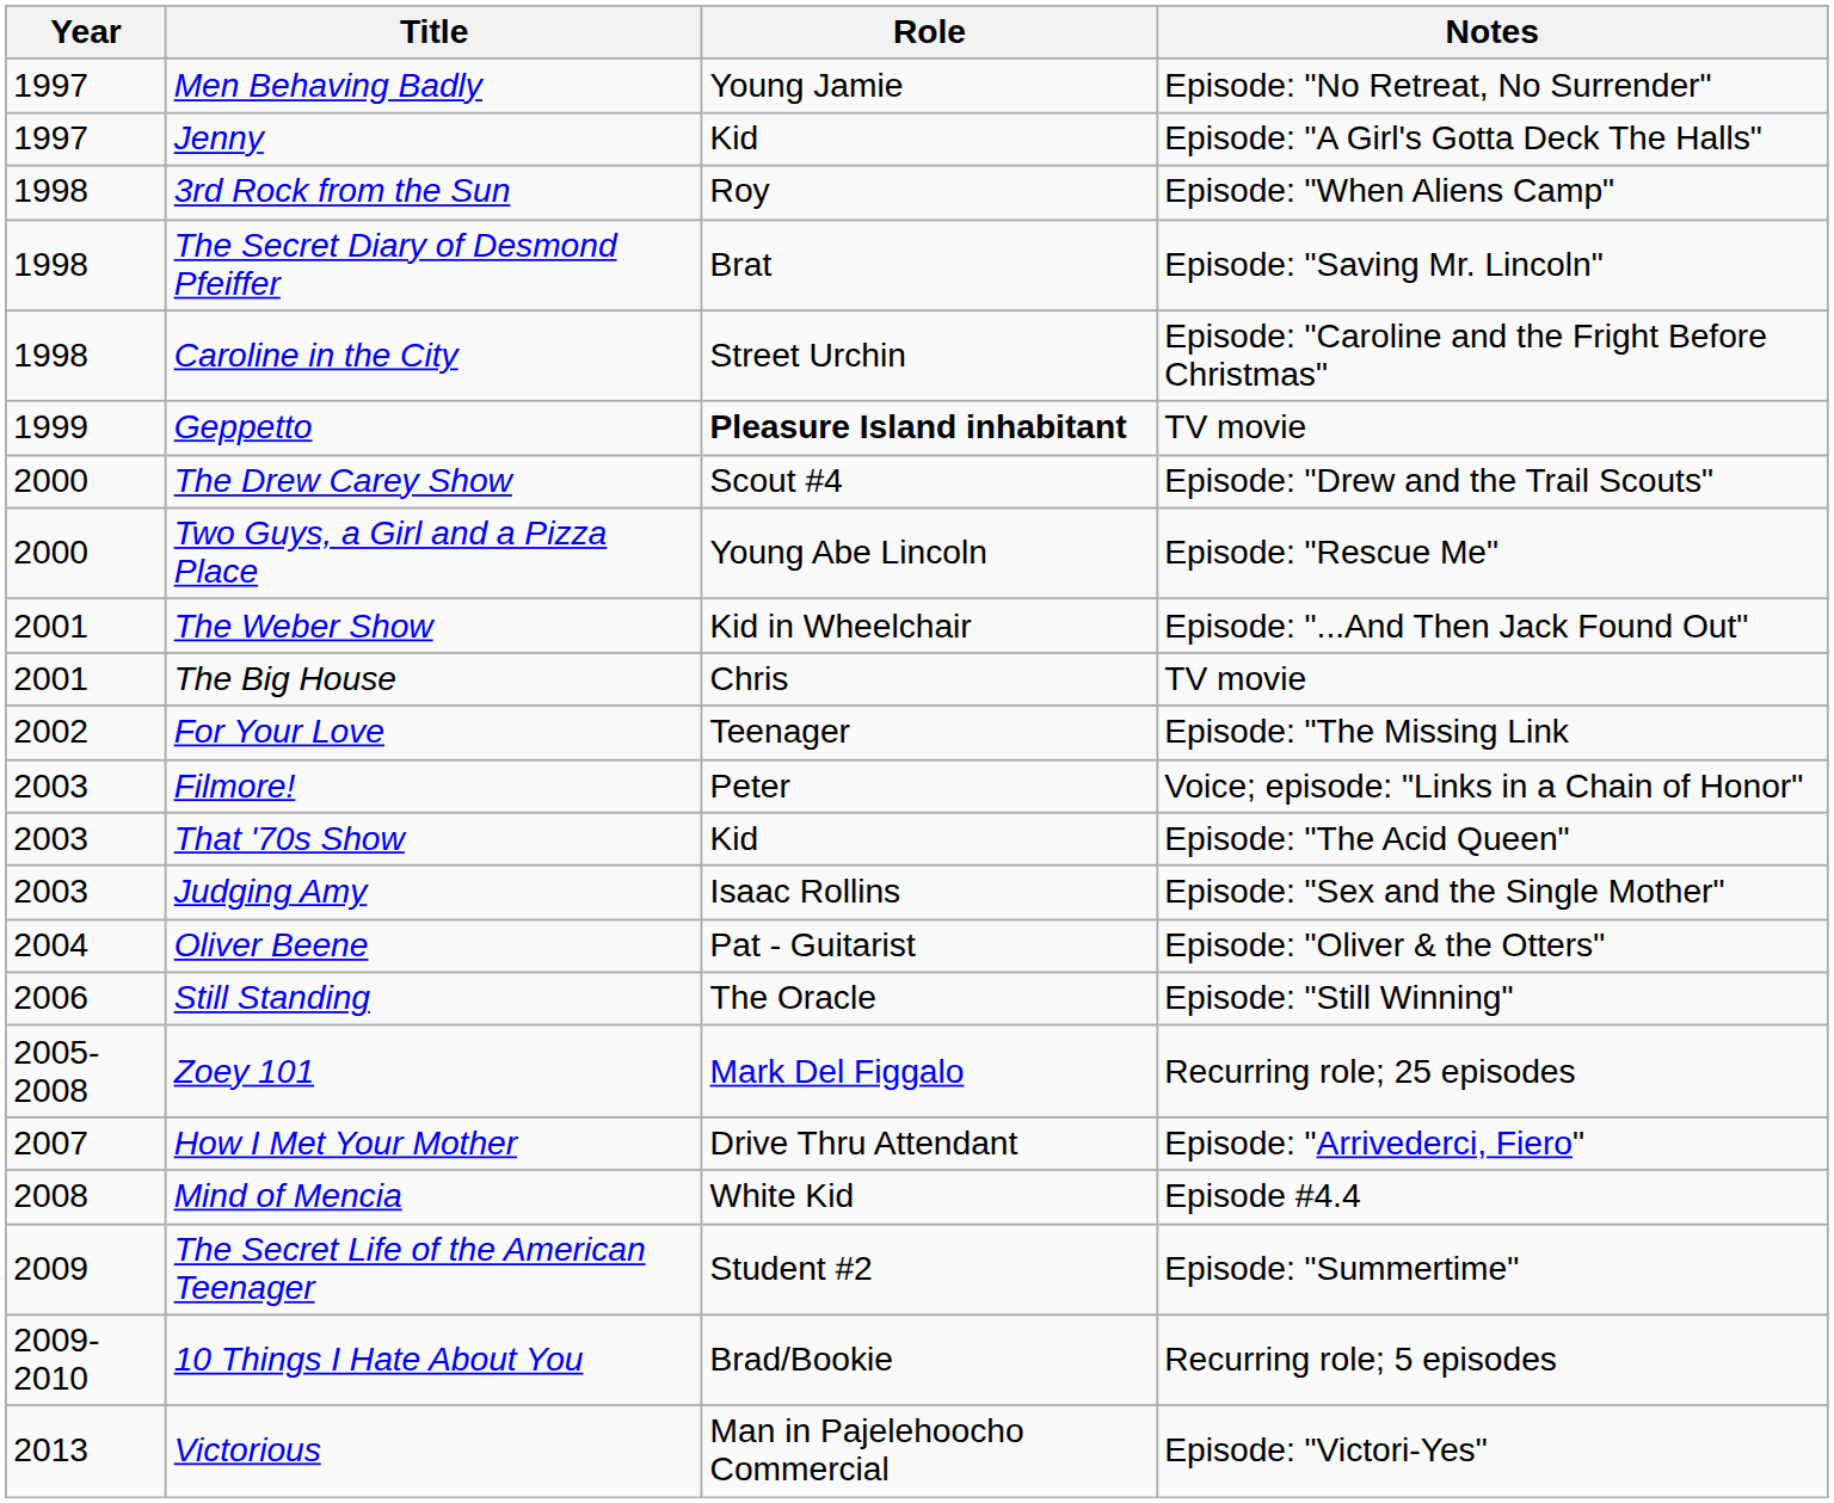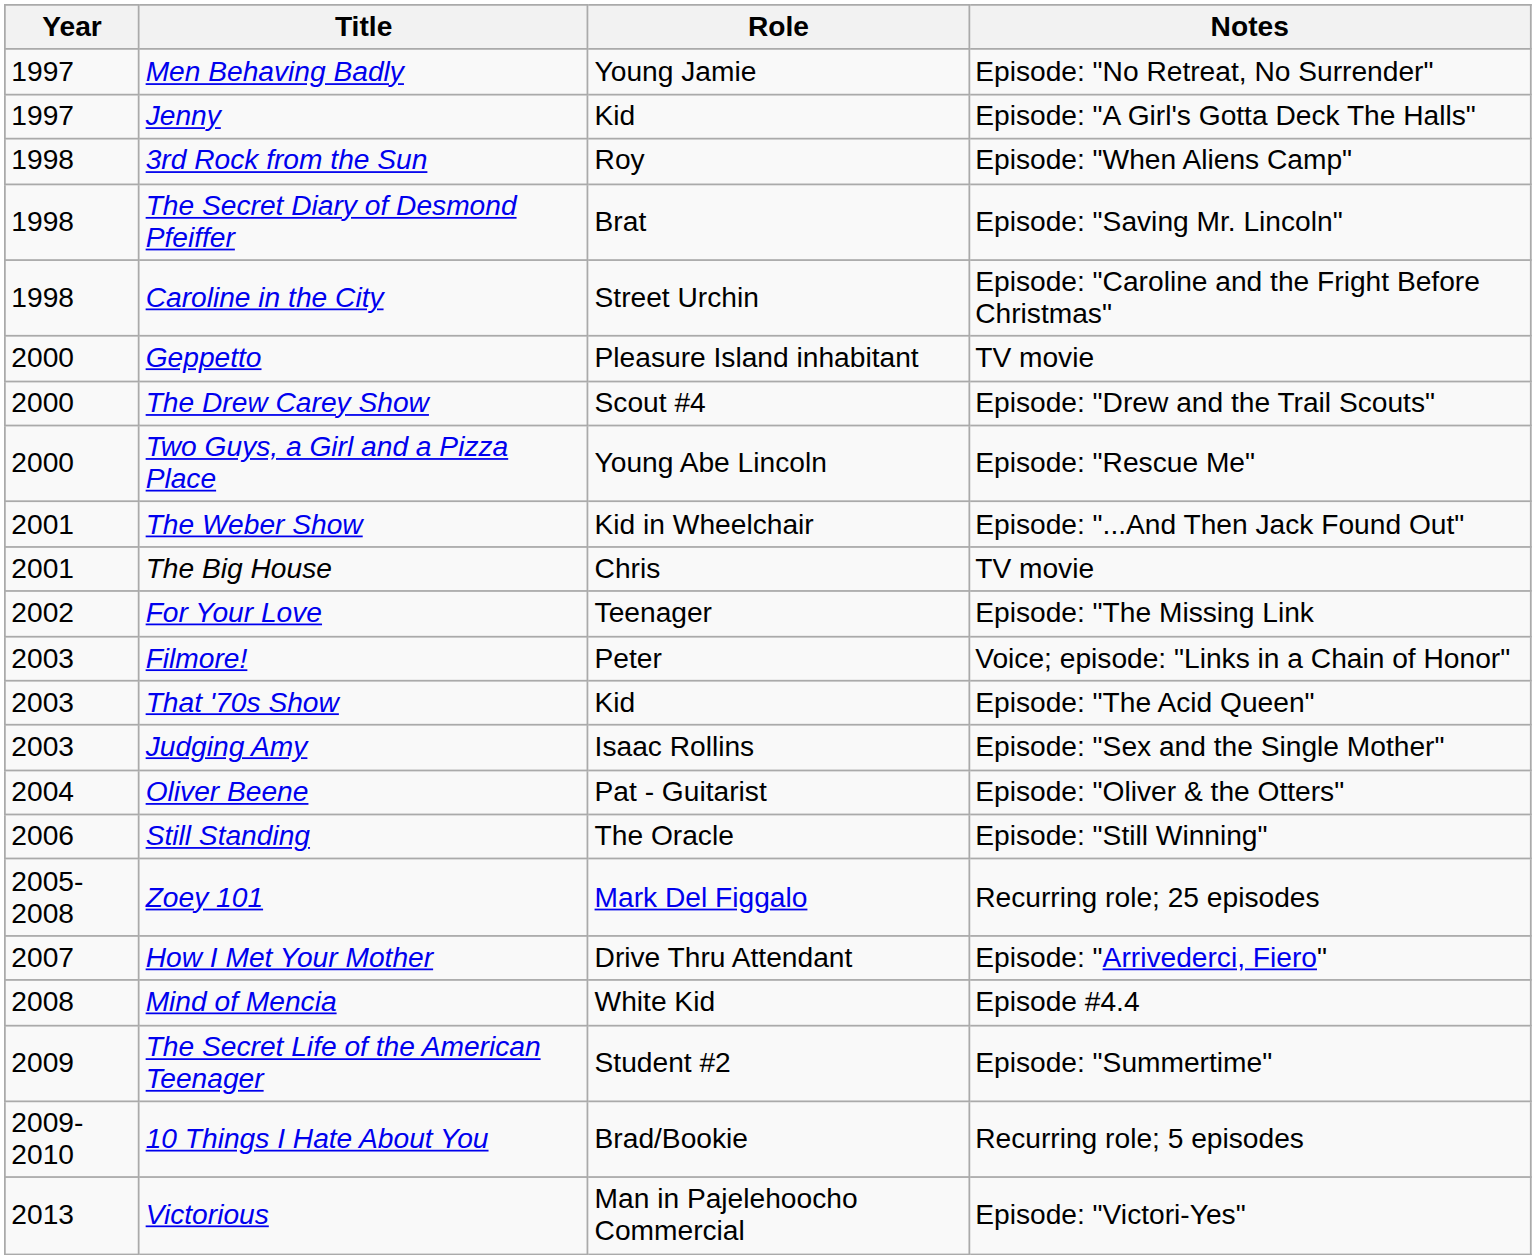Geppetto | Year: 1999 -> 2000
Geppetto | Role: bold -> normal
